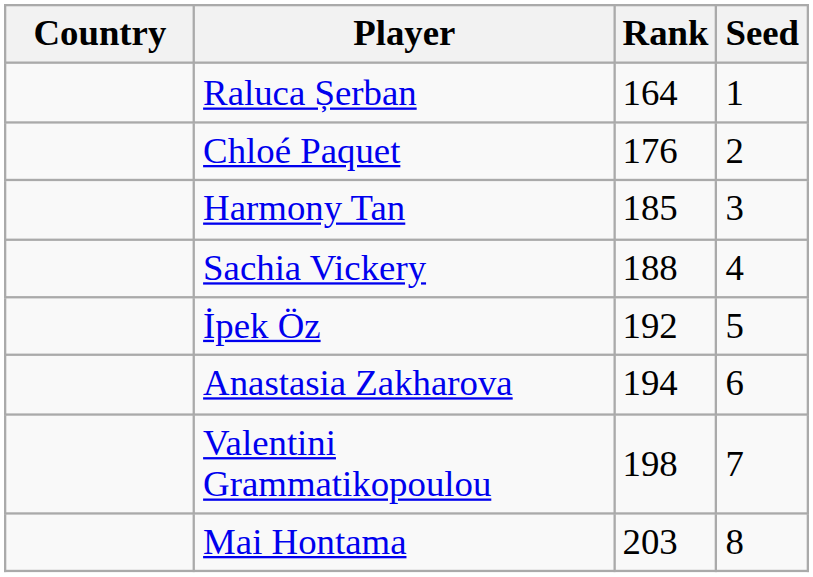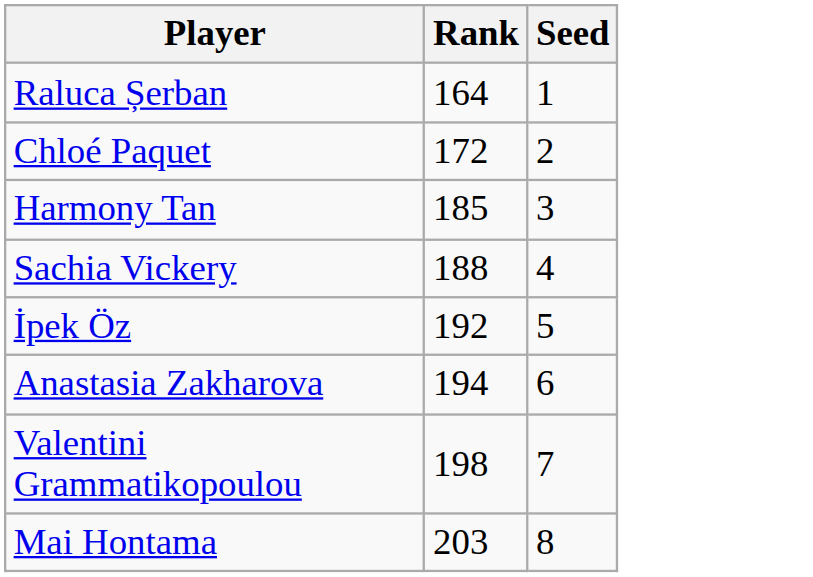- column: Country
Chloé Paquet | Rank: 176 -> 172
